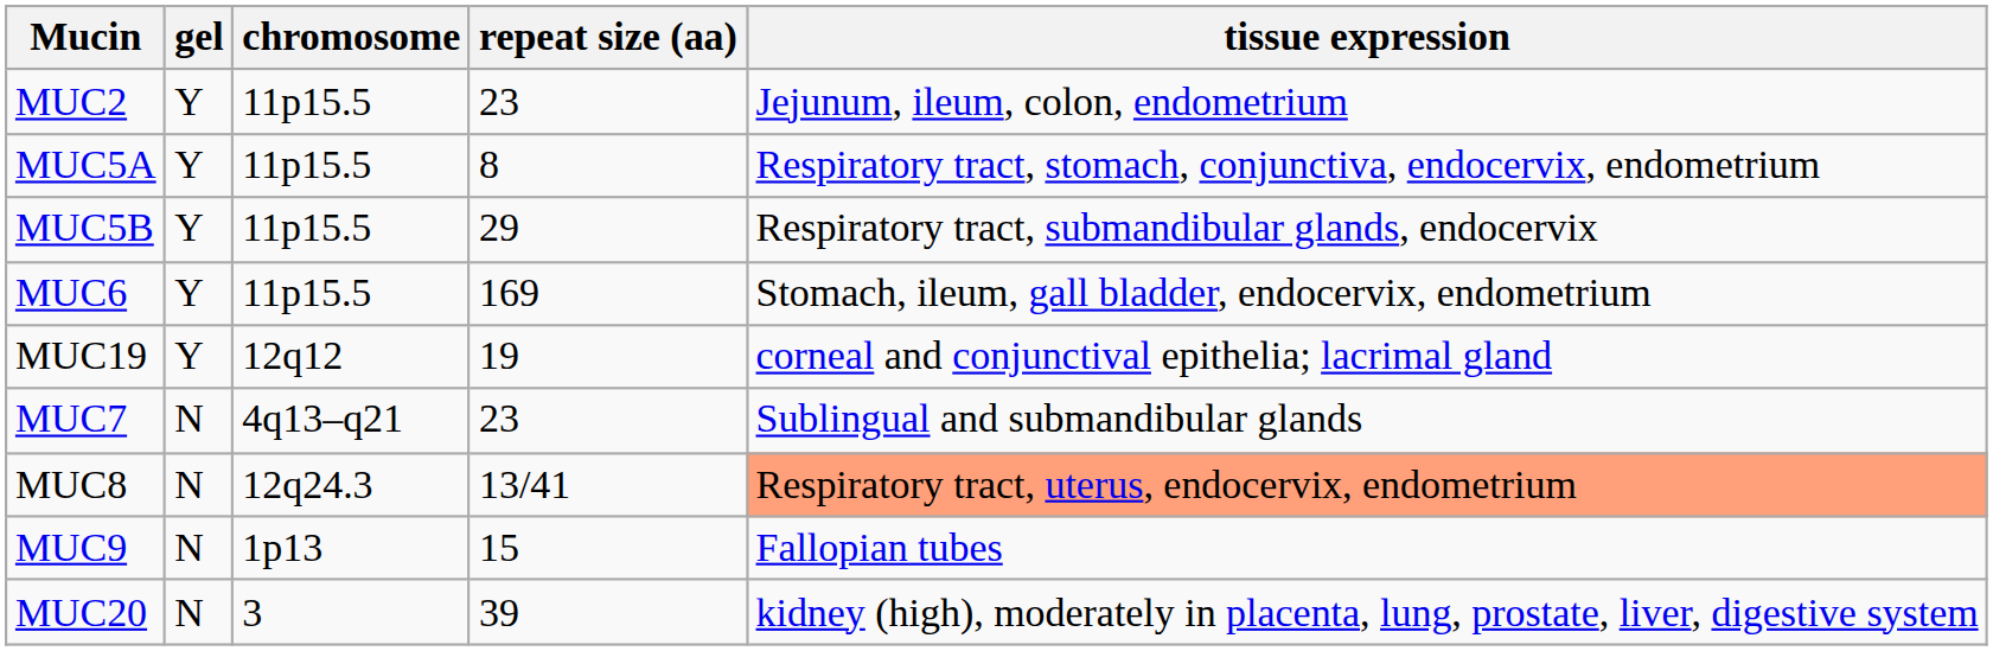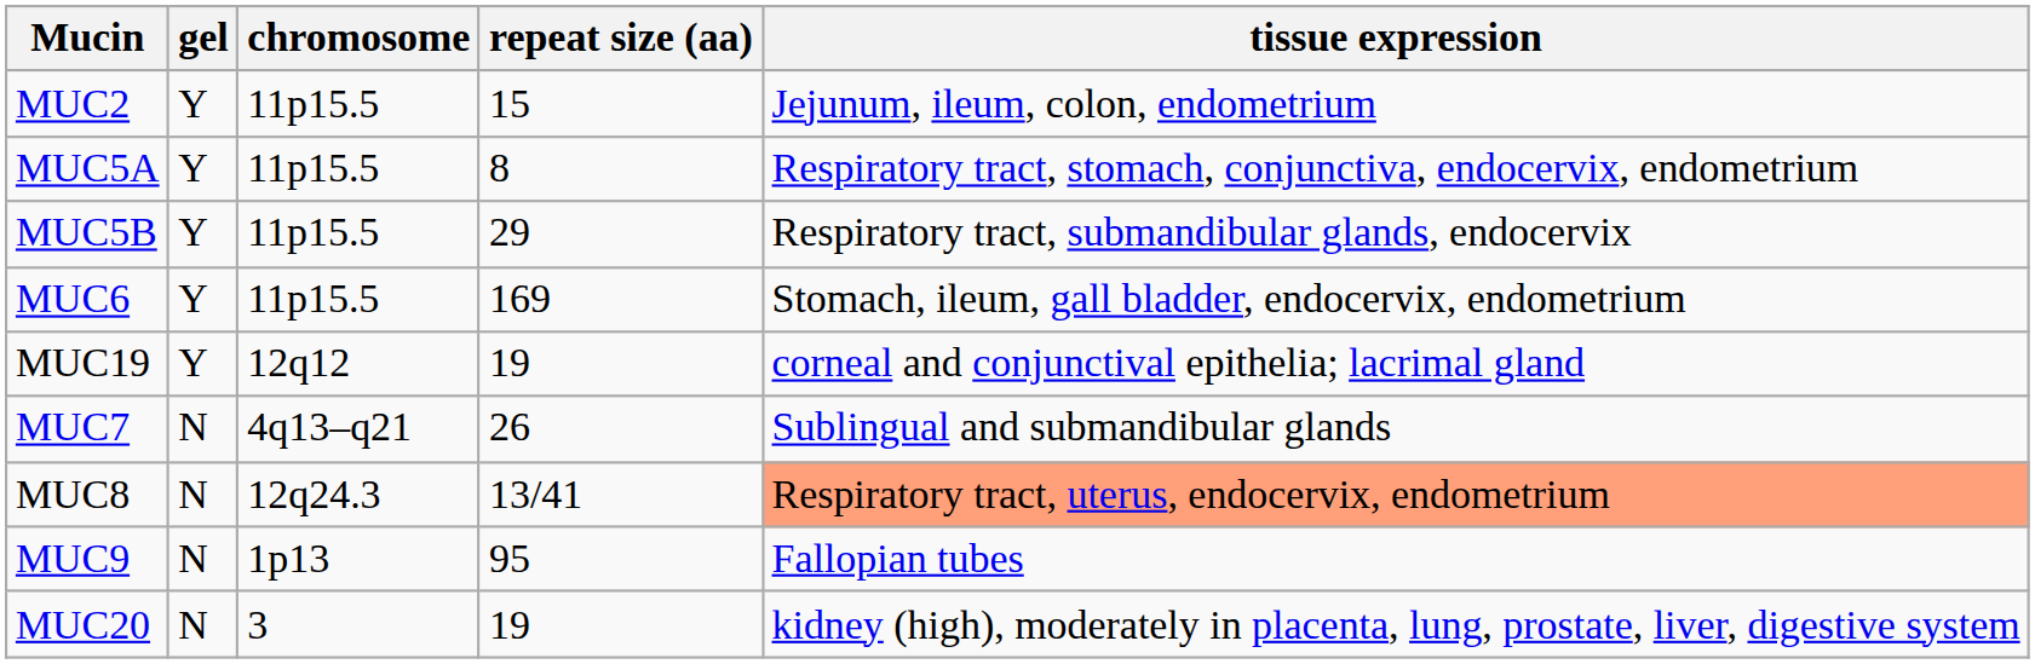MUC2 | repeat size (aa): 23 -> 15
MUC7 | repeat size (aa): 23 -> 26
MUC9 | repeat size (aa): 15 -> 95
MUC20 | repeat size (aa): 39 -> 19
